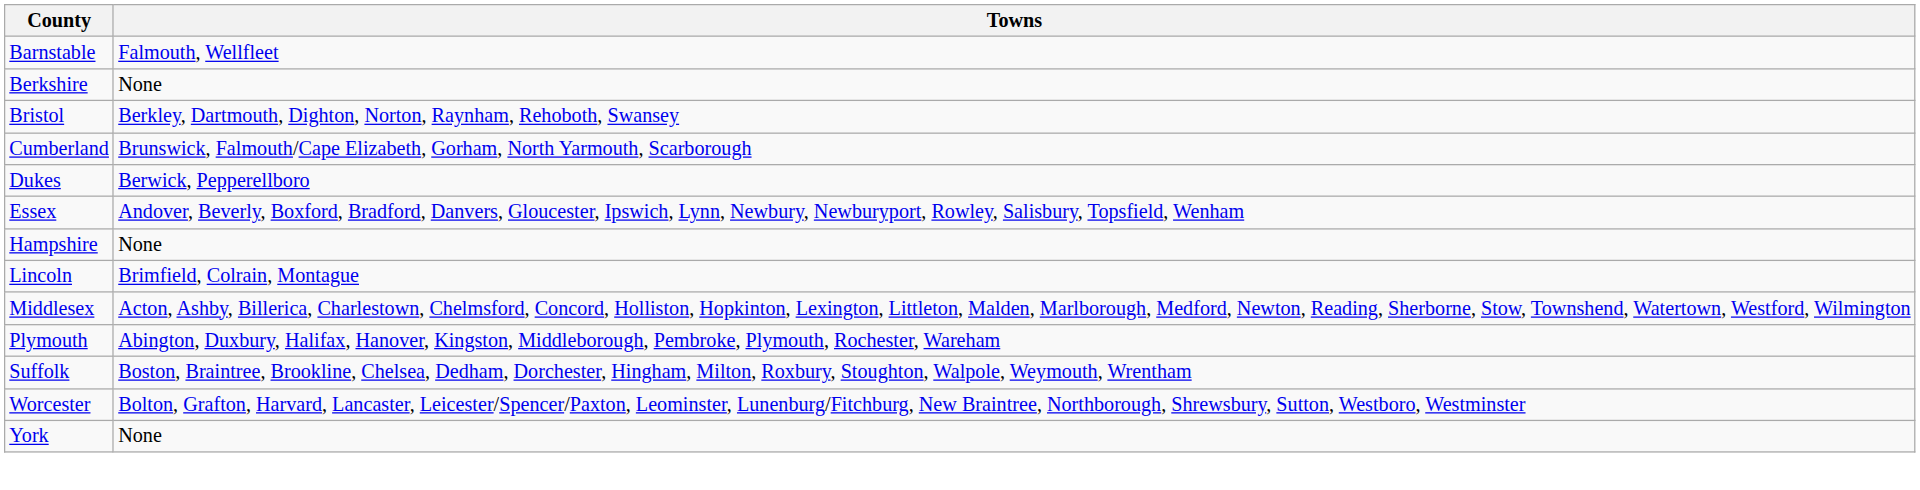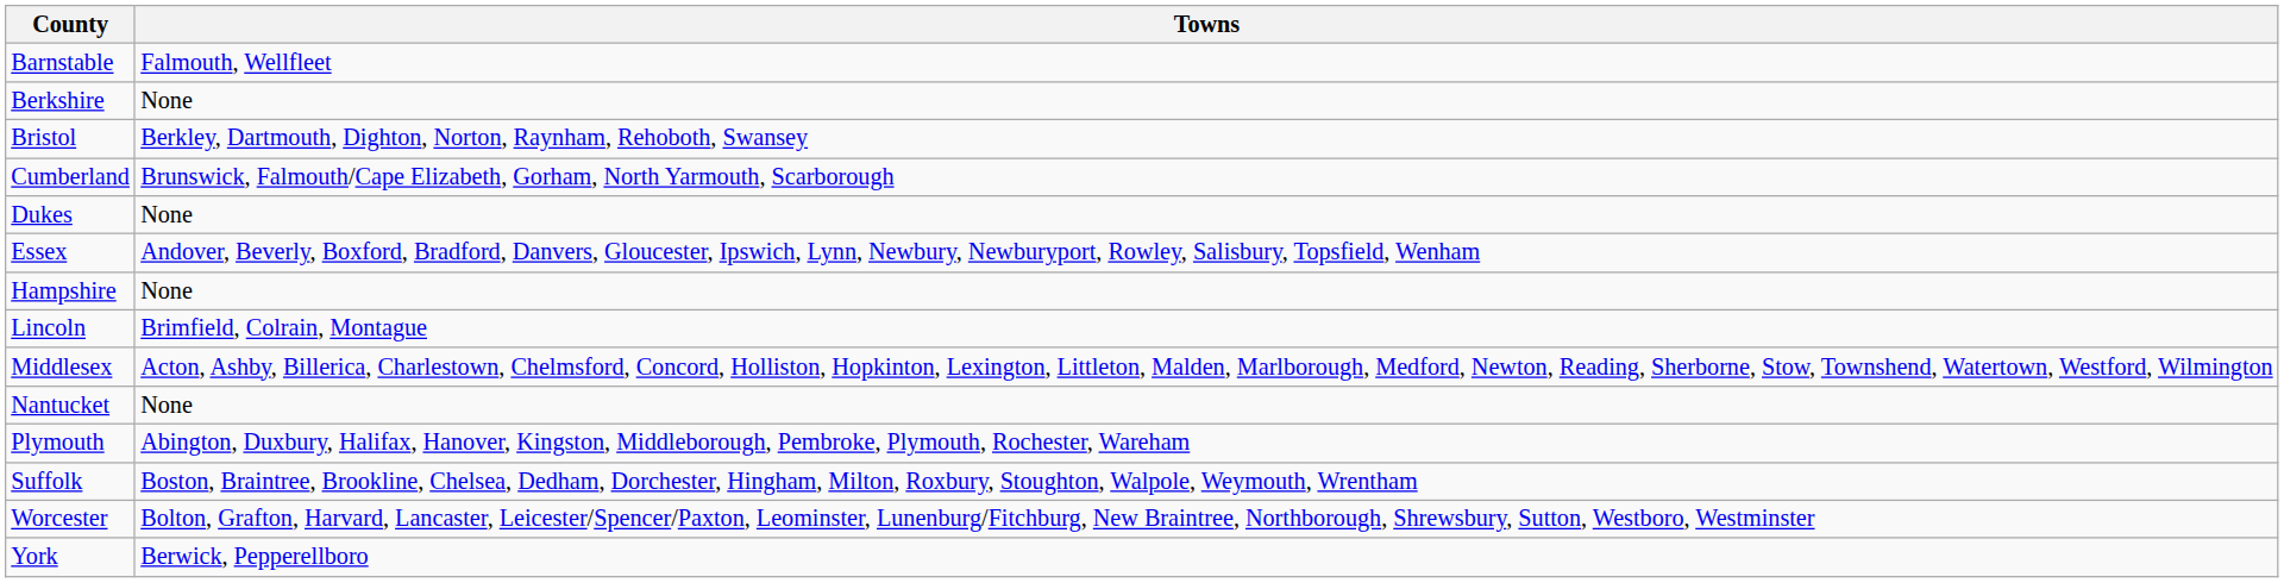Dukes | Towns: Berwick, Pepperellboro -> None
+ row: Nantucket | None
York | Towns: None -> Berwick, Pepperellboro
